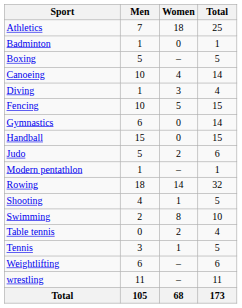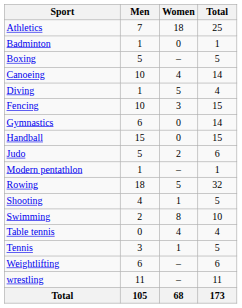Diving | Women: 3 -> 5
Fencing | Women: 5 -> 3
Rowing | Women: 14 -> 5
Table tennis | Women: 2 -> 4
